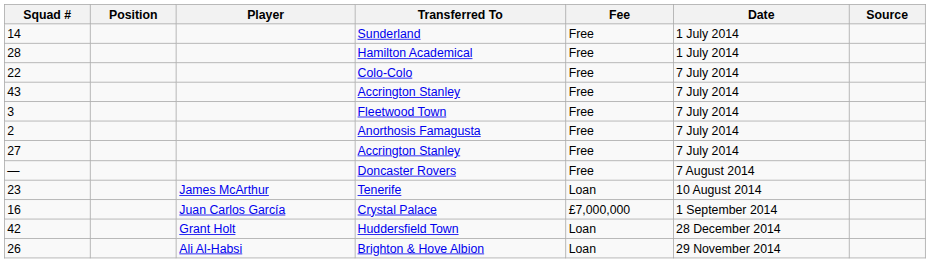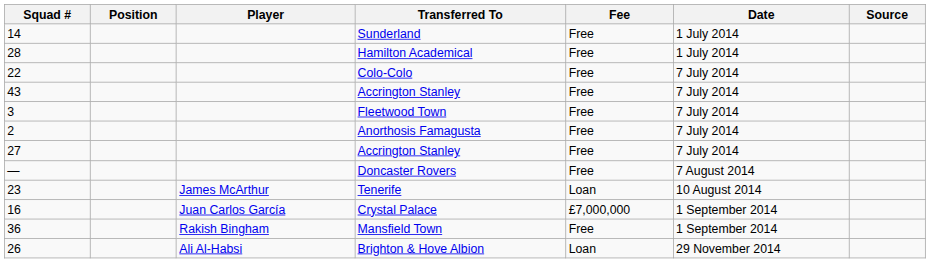+ row: 36 | Rakish Bingham | Mansfield Town | Free | 1 September 2014
- row: 42 | Grant Holt | Huddersfield Town | Loan | 28 December 2014
